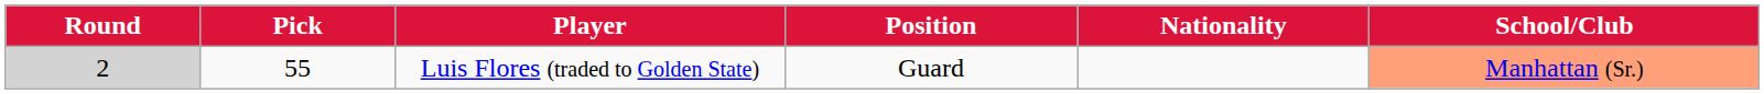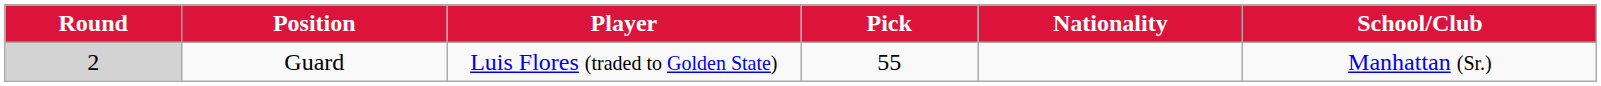columns swapped: Pick <-> Position
Luis Flores (traded to Golden State) | School/Club: lightsalmon background -> no background
